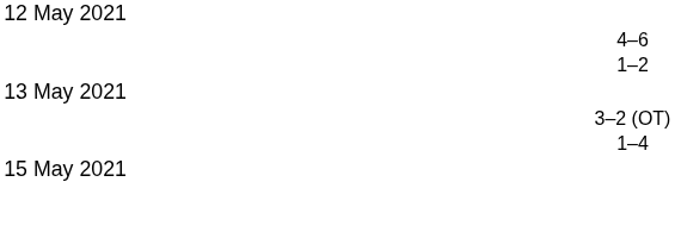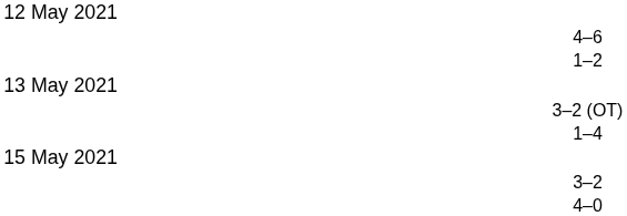+ row: 3–2
+ row: 4–0
